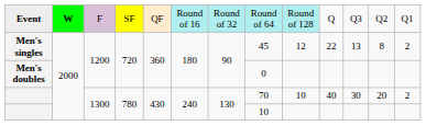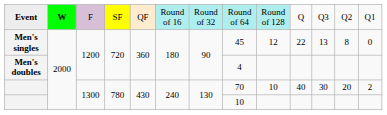Men's singles | column 13: 2 -> 0
Men's doubles | column 8: 0 -> 4
